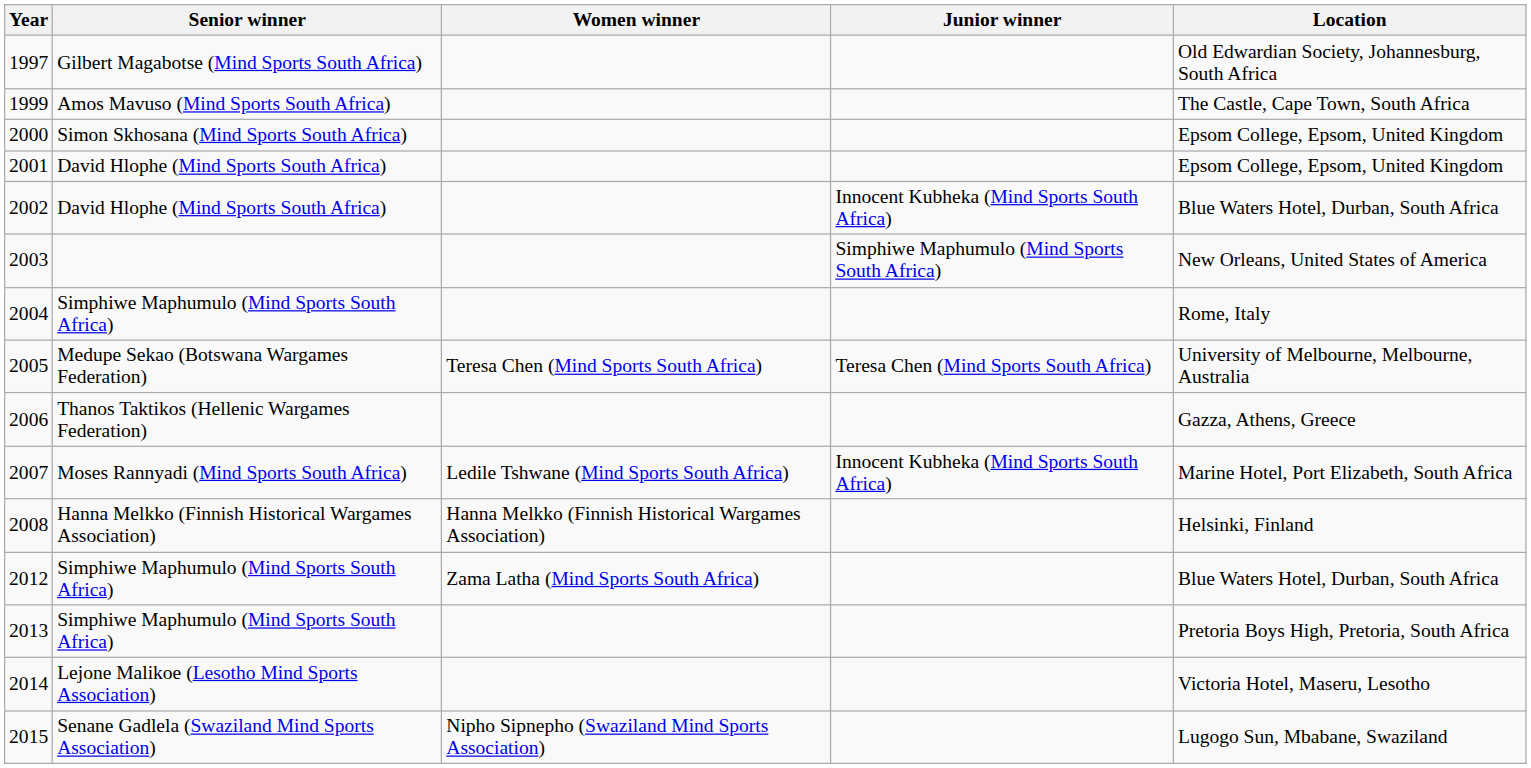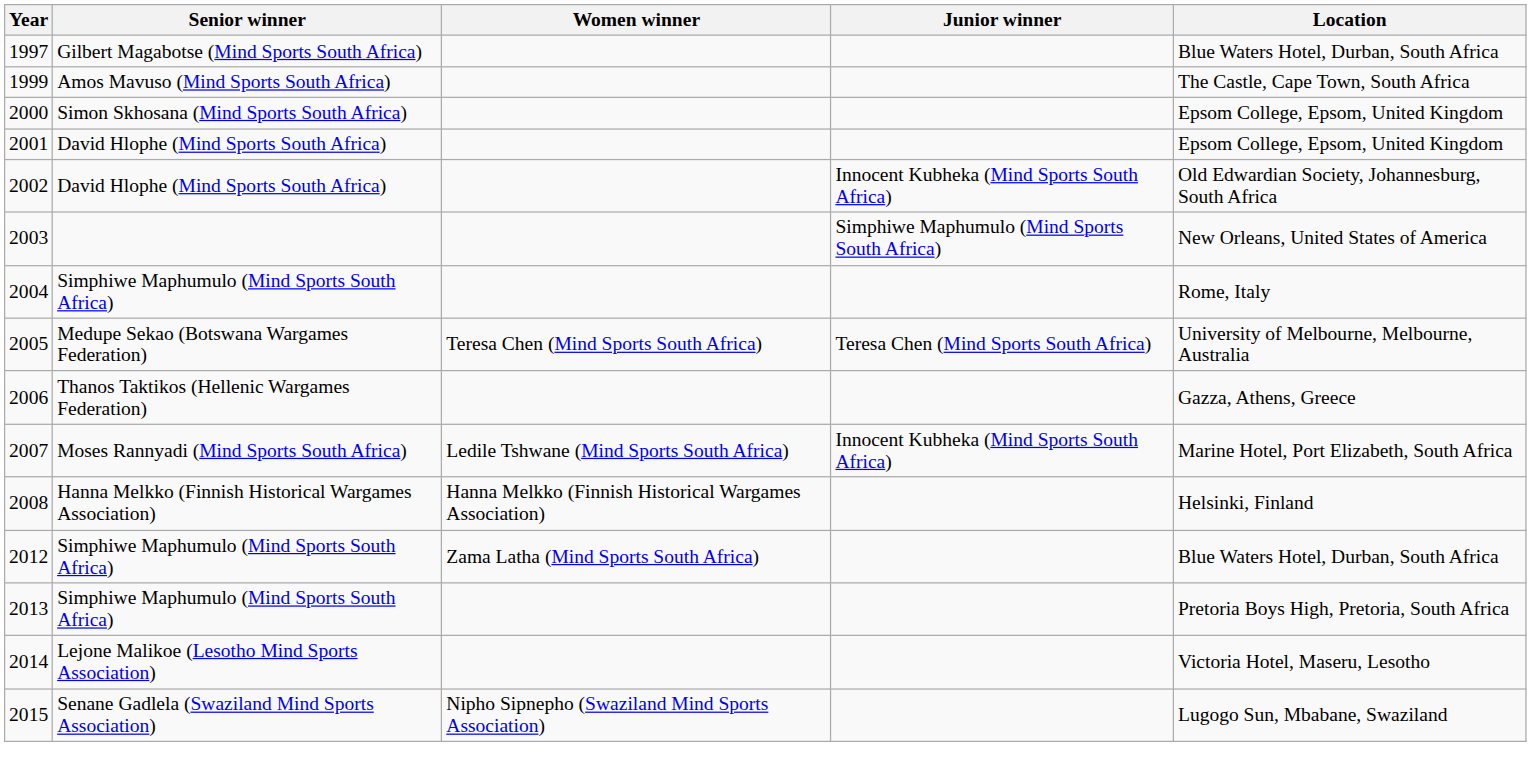1997 | Location: Old Edwardian Society, Johannesburg, South Africa -> Blue Waters Hotel, Durban, South Africa
2002 | Location: Blue Waters Hotel, Durban, South Africa -> Old Edwardian Society, Johannesburg, South Africa
